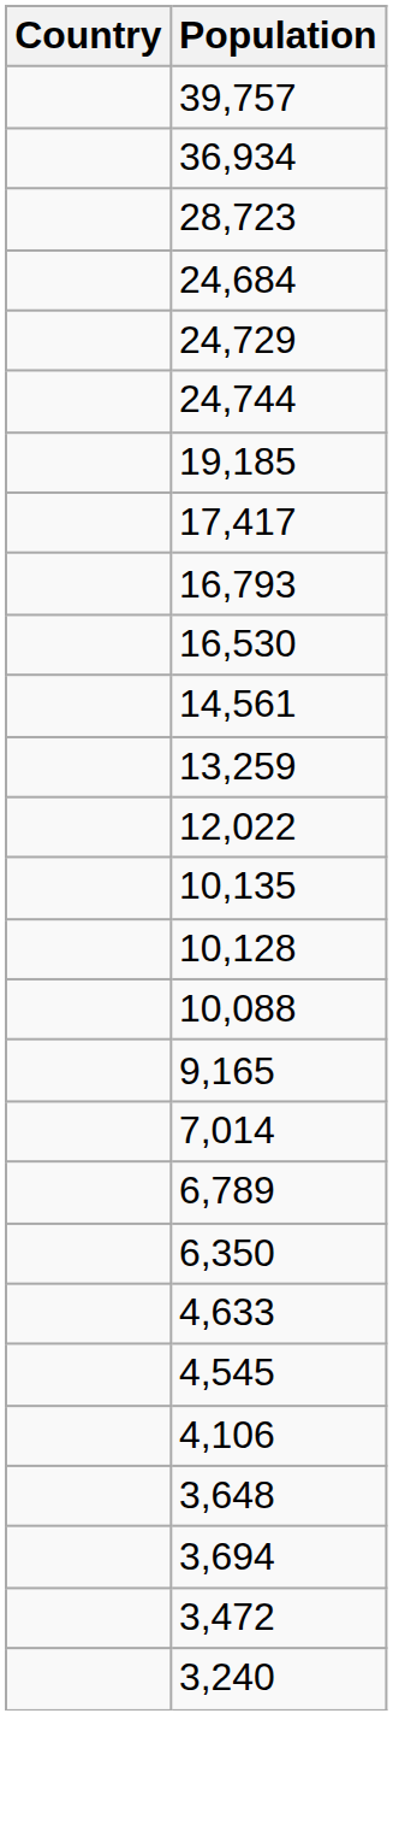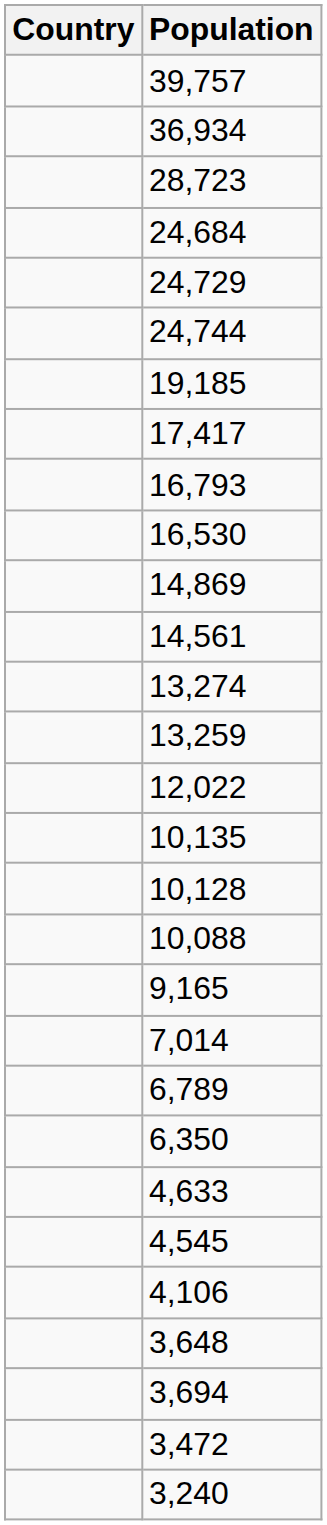+ row: 14,869
+ row: 13,274
